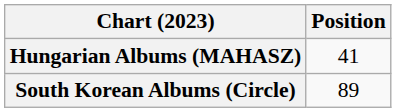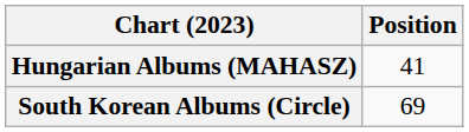South Korean Albums (Circle) | Position: 89 -> 69
